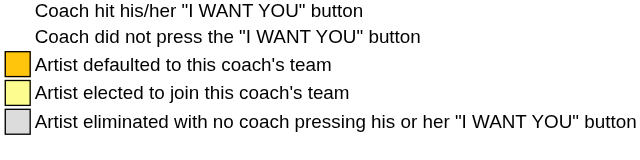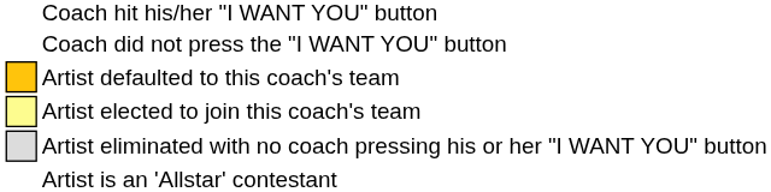+ row: Artist is an 'Allstar' contestant
